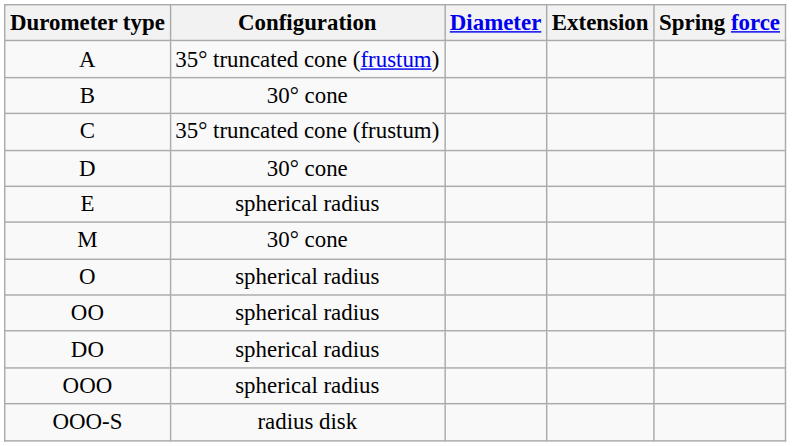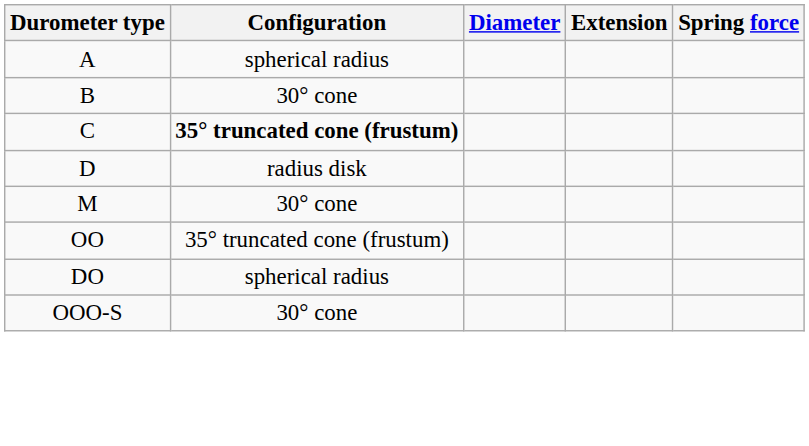A | Configuration: 35° truncated cone (frustum) -> spherical radius
C | Configuration: normal -> bold
D | Configuration: 30° cone -> radius disk
- row: E | spherical radius
- row: O | spherical radius
OO | Configuration: spherical radius -> 35° truncated cone (frustum)
- row: OOO | spherical radius
OOO-S | Configuration: radius disk -> 30° cone
